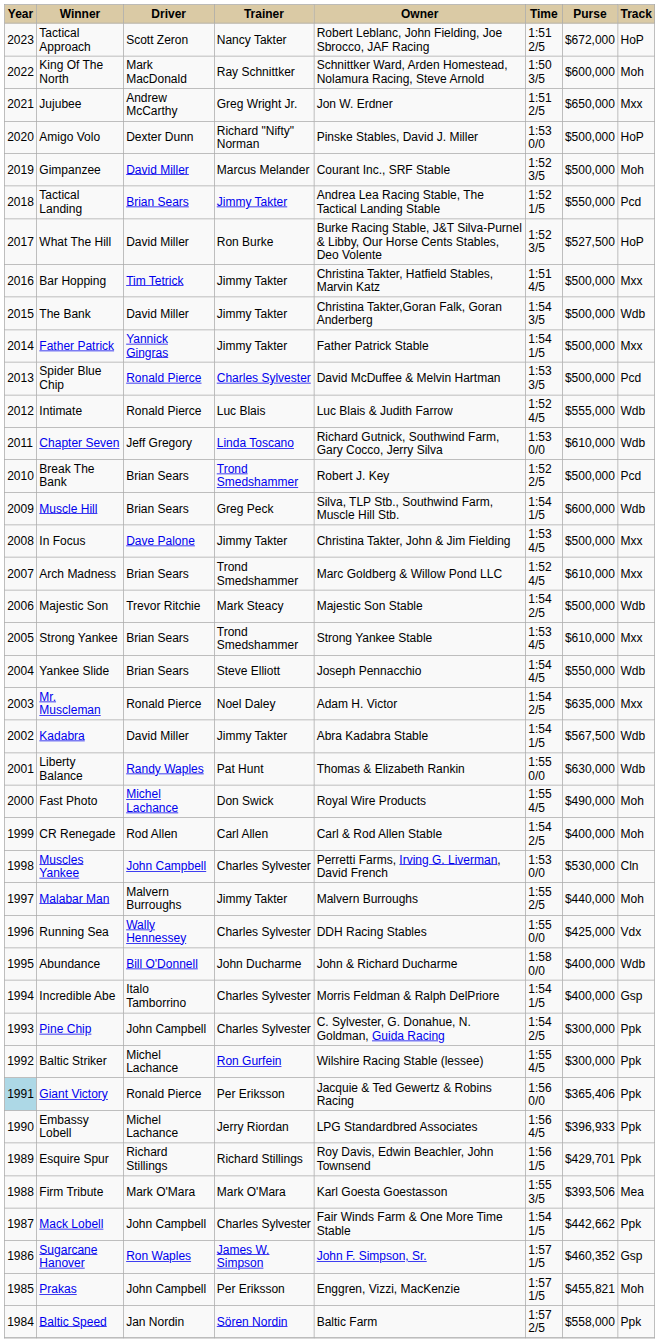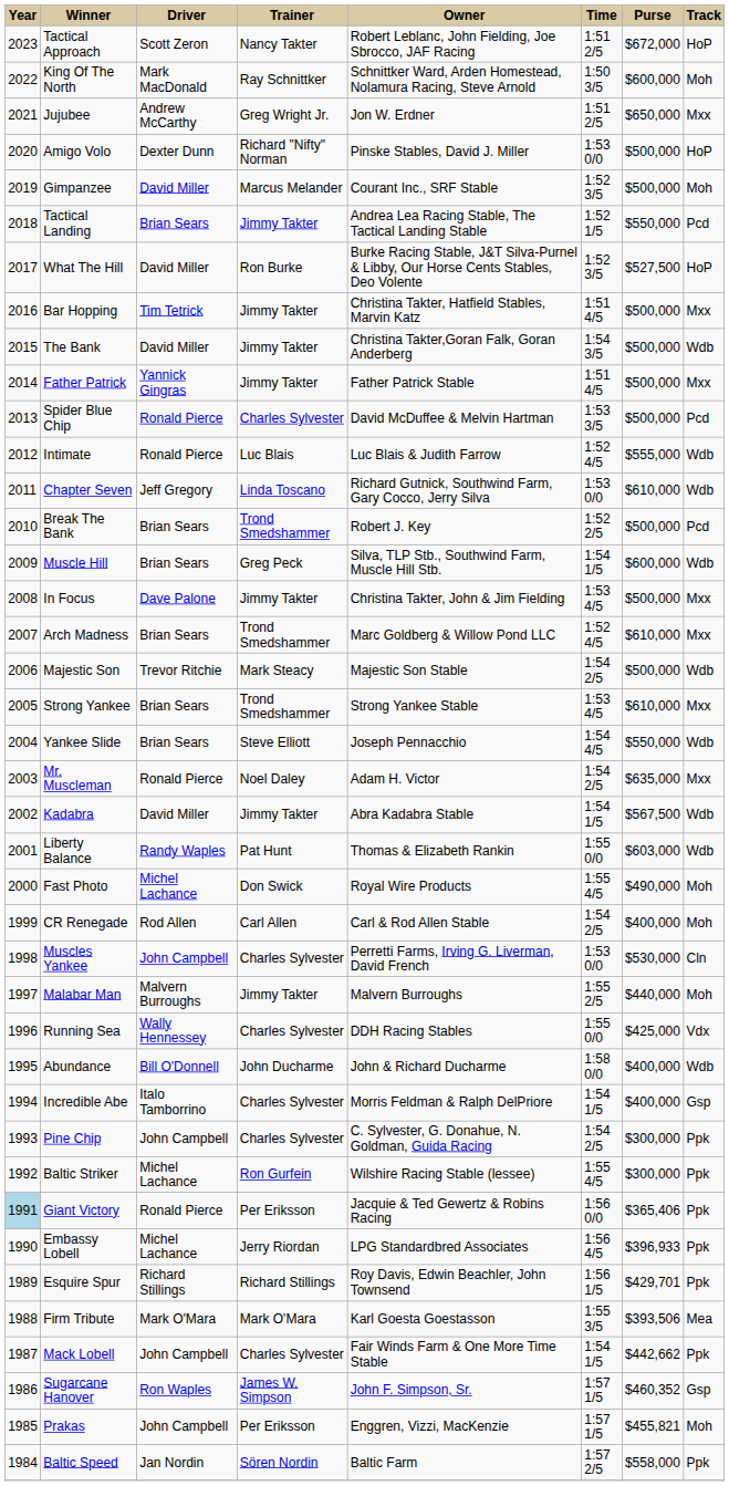Father Patrick | Time: 1:54 1/5 -> 1:51 4/5
Liberty Balance | Purse: $630,000 -> $603,000
